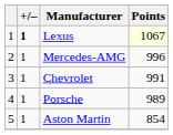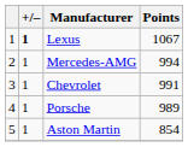Lexus | Points: lightyellow background -> no background
Mercedes-AMG | Points: 996 -> 994
